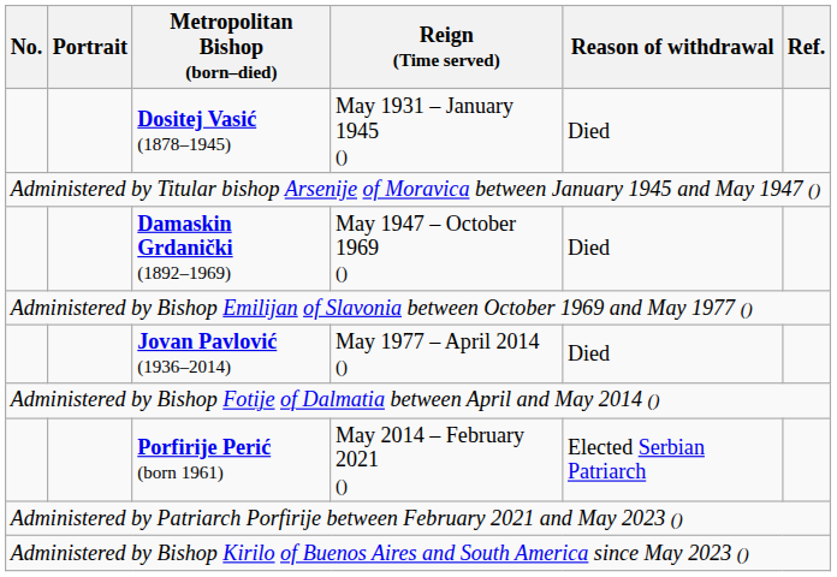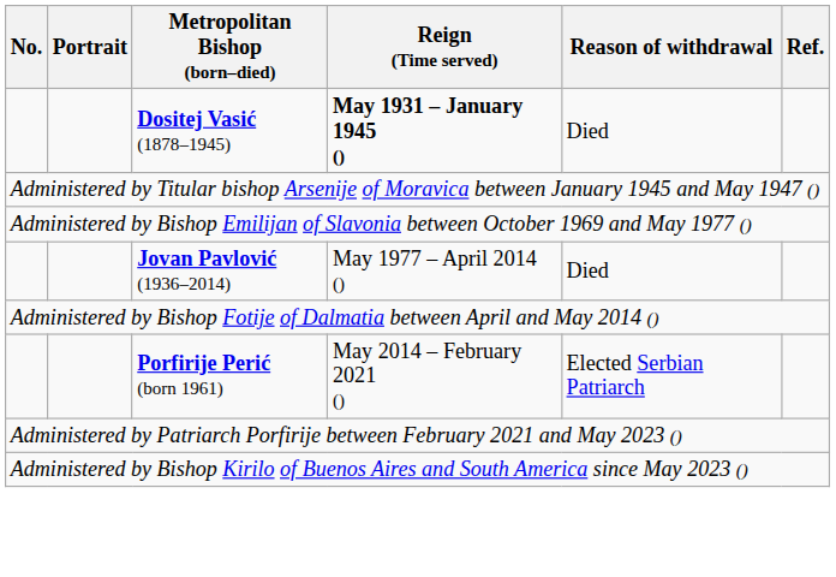Dositej Vasić (1878–1945) | Reign (Time served): normal -> bold
- row: Damaskin Grdanički (1892–1969) | May 1947 – October 1969 () | Died
